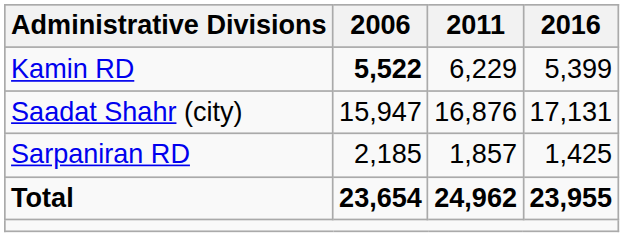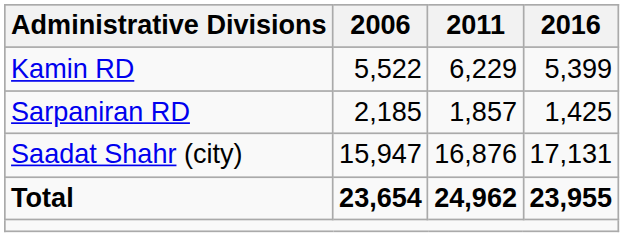Kamin RD | 2006: bold -> normal
rows swapped: Sarpaniran RD <-> Saadat Shahr (city)
